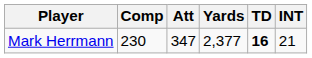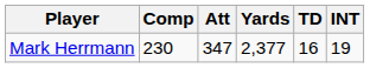Mark Herrmann | TD: bold -> normal
Mark Herrmann | INT: 21 -> 19
